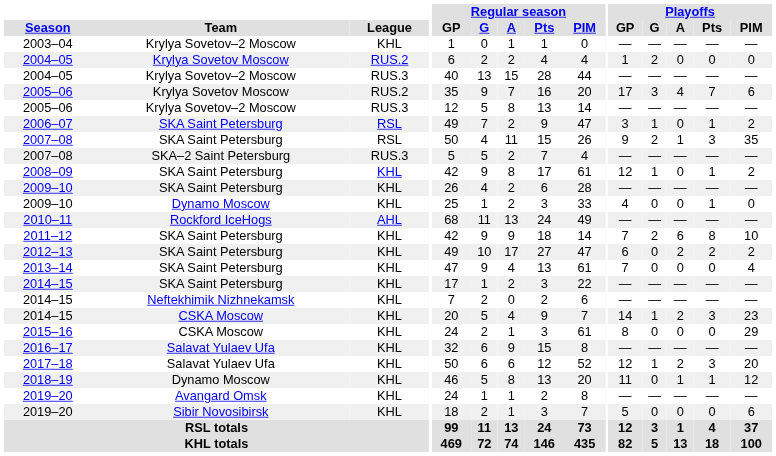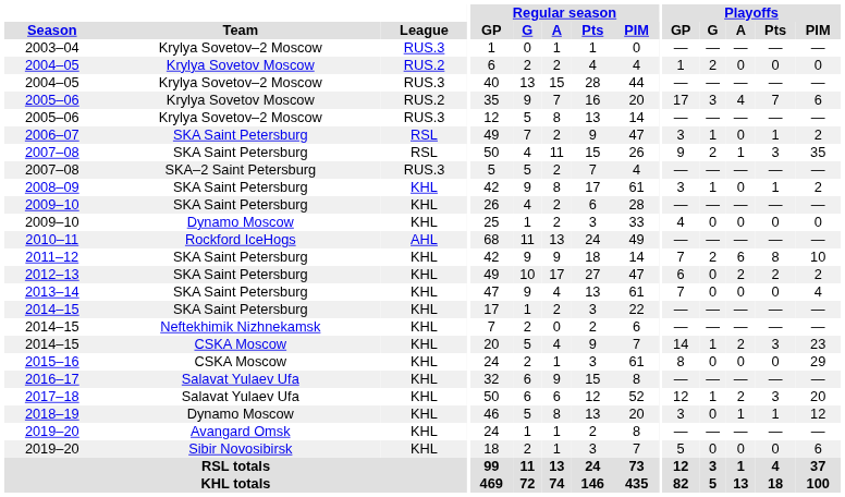2003–04 | League: KHL -> RUS.3
2008–09 | Playoffs / GP: 12 -> 3
2009–10 / Dynamo Moscow | Playoffs / Pts: 1 -> 0
2018–19 | Playoffs / GP: 11 -> 3
